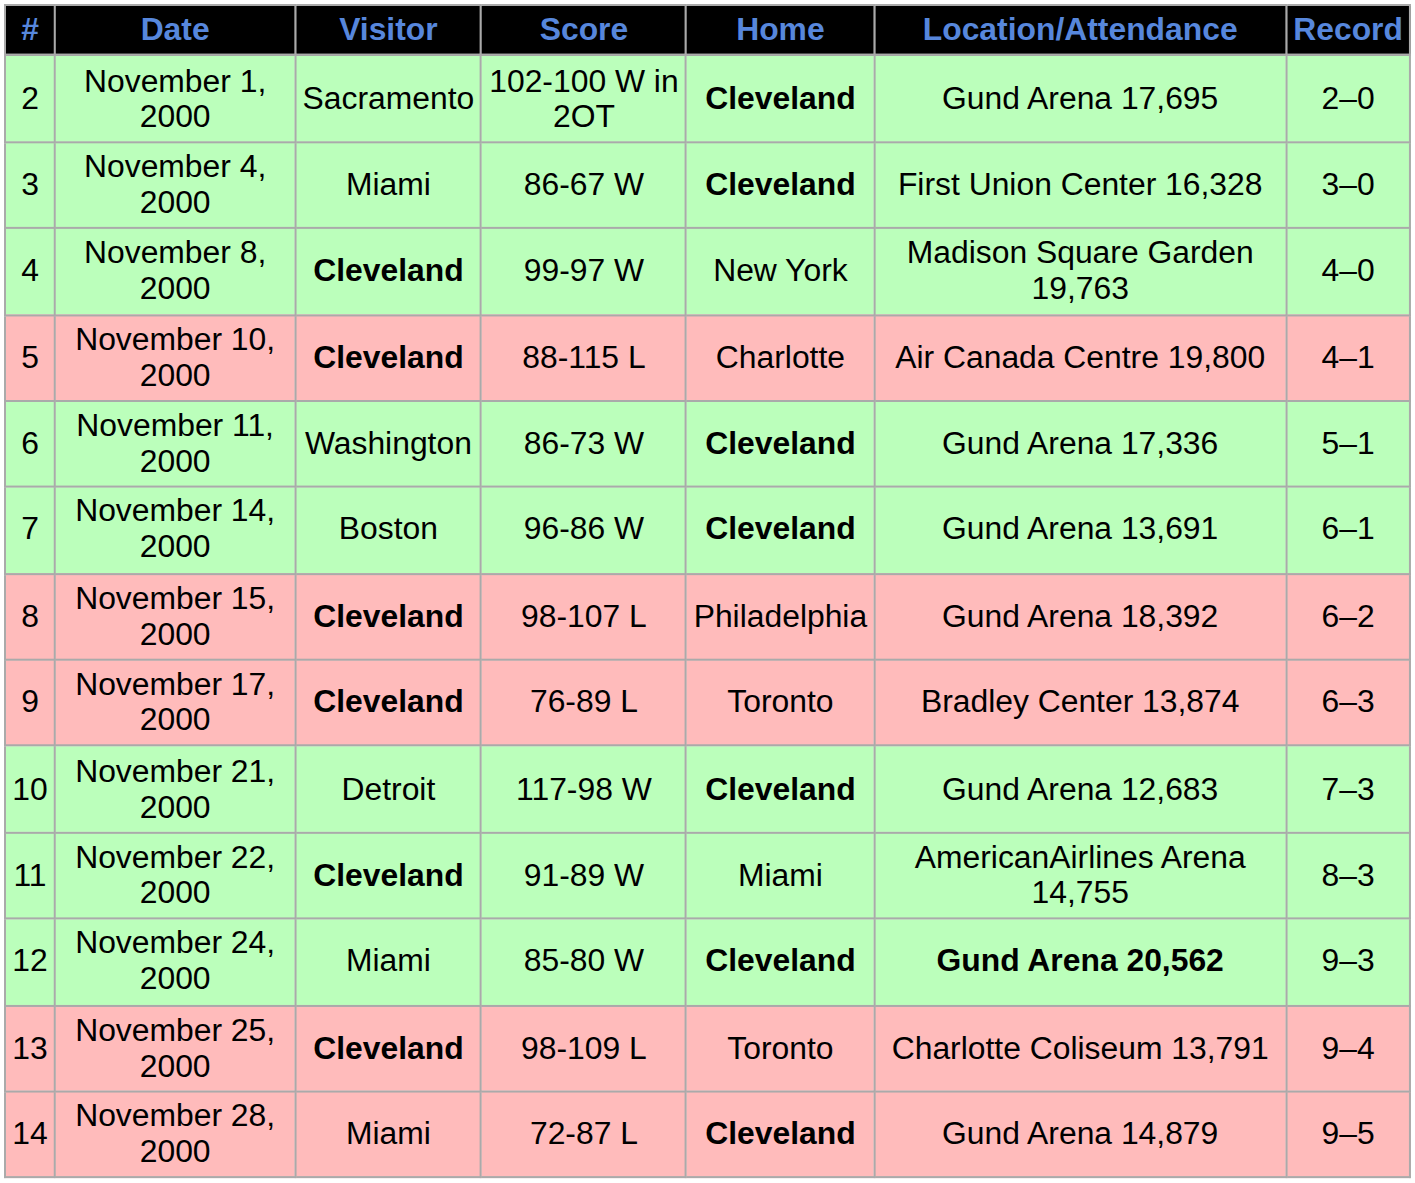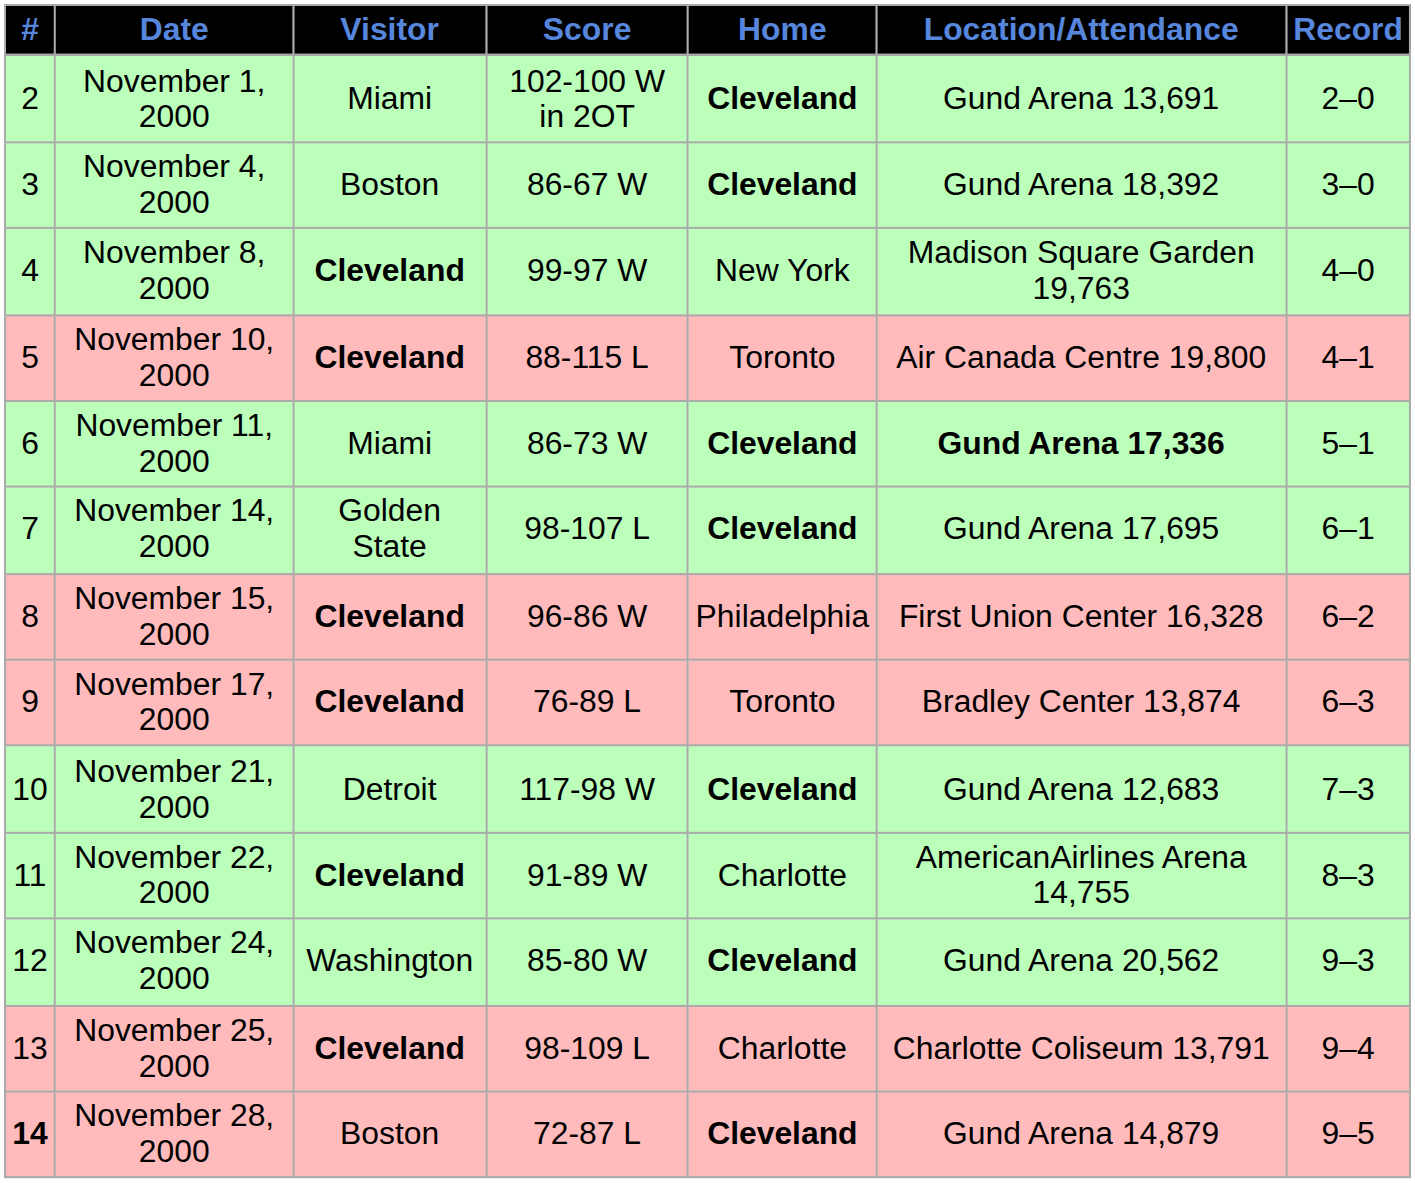November 1, 2000 | Visitor: Sacramento -> Miami
November 1, 2000 | Location/Attendance: Gund Arena 17,695 -> Gund Arena 13,691
November 4, 2000 | Visitor: Miami -> Boston
November 4, 2000 | Location/Attendance: First Union Center 16,328 -> Gund Arena 18,392
November 10, 2000 | Home: Charlotte -> Toronto
November 11, 2000 | Visitor: Washington -> Miami
November 11, 2000 | Location/Attendance: normal -> bold
November 14, 2000 | Visitor: Boston -> Golden State
November 14, 2000 | Score: 96-86 W -> 98-107 L
November 14, 2000 | Location/Attendance: Gund Arena 13,691 -> Gund Arena 17,695
November 15, 2000 | Score: 98-107 L -> 96-86 W
November 15, 2000 | Location/Attendance: Gund Arena 18,392 -> First Union Center 16,328
November 22, 2000 | Home: Miami -> Charlotte
November 24, 2000 | Visitor: Miami -> Washington
November 24, 2000 | Location/Attendance: bold -> normal
November 25, 2000 | Home: Toronto -> Charlotte
November 28, 2000 | #: normal -> bold
November 28, 2000 | Visitor: Miami -> Boston
